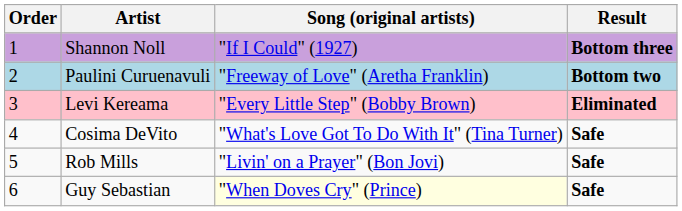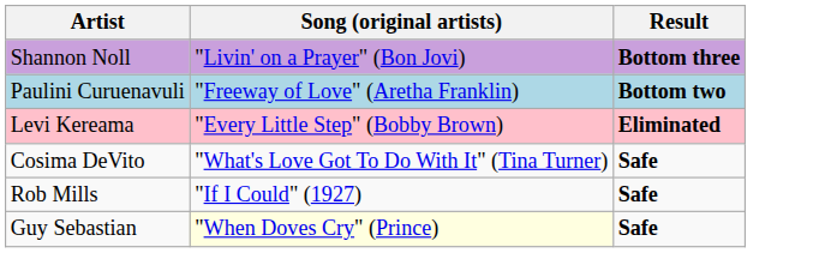- column: Order | 1 | 2 | 3 | 4 | 5 | 6
Shannon Noll | Song (original artists): "If I Could" (1927) -> "Livin' on a Prayer" (Bon Jovi)
Rob Mills | Song (original artists): "Livin' on a Prayer" (Bon Jovi) -> "If I Could" (1927)
